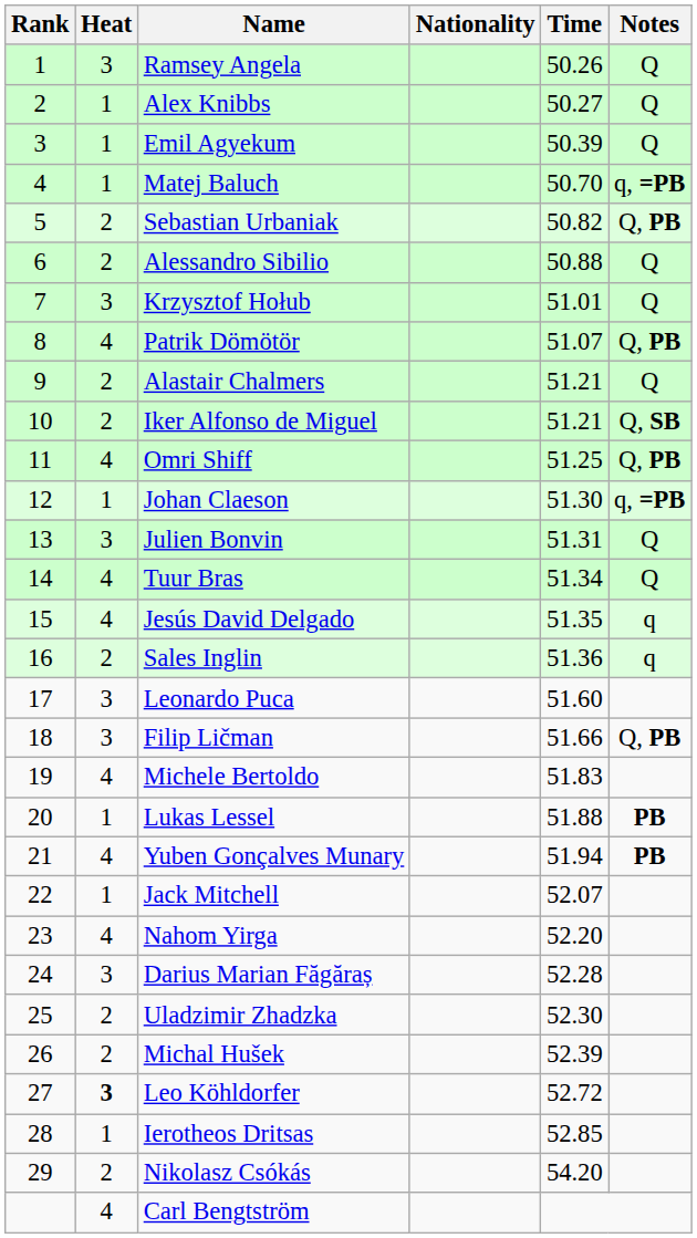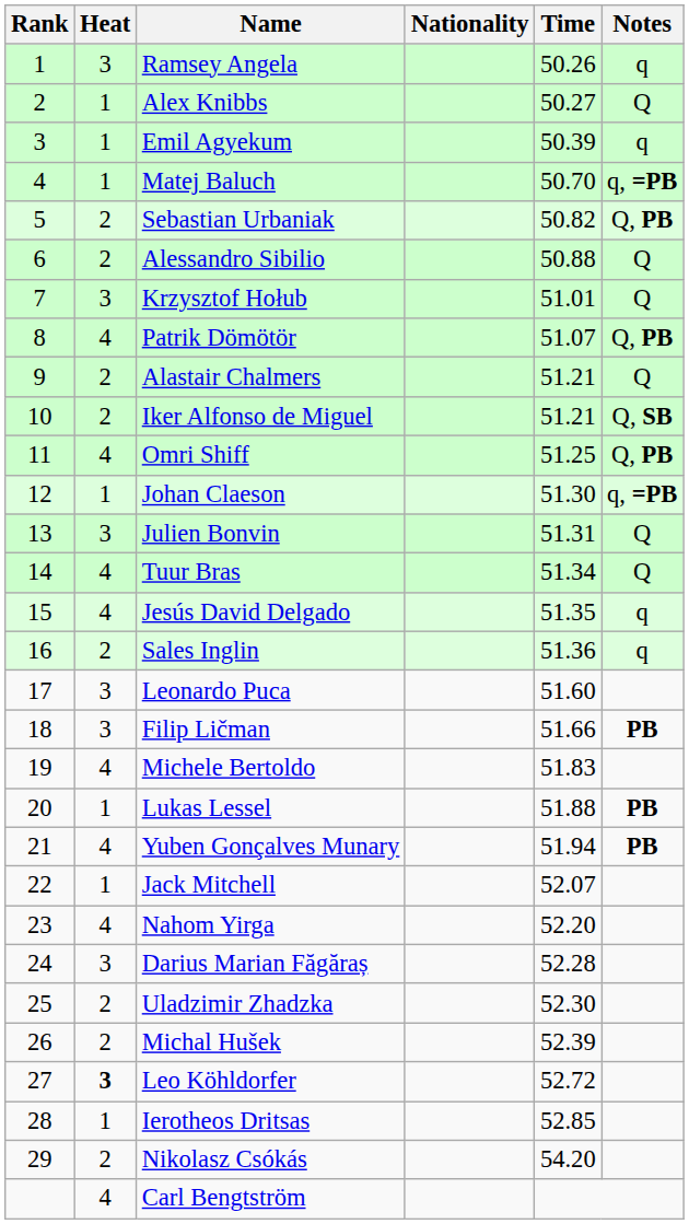Ramsey Angela | Notes: Q -> q
Emil Agyekum | Notes: Q -> q
Filip Ličman | Notes: Q, PB -> PB
